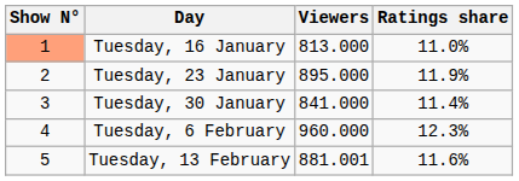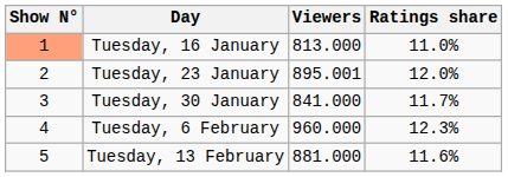Tuesday, 23 January | Viewers: 895.000 -> 895.001
Tuesday, 23 January | Ratings share: 11.9% -> 12.0%
Tuesday, 30 January | Ratings share: 11.4% -> 11.7%
Tuesday, 13 February | Viewers: 881.001 -> 881.000
